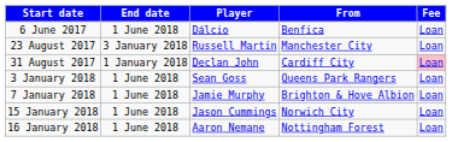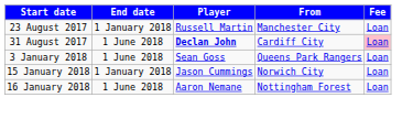- row: 6 June 2017 | 1 June 2018 | Dálcio | Benfica | Loan
23 August 2017 | End date: 3 January 2018 -> 1 January 2018
31 August 2017 | End date: 1 January 2018 -> 1 June 2018
31 August 2017 | Player: normal -> bold
- row: 7 January 2018 | 1 June 2018 | Jamie Murphy | Brighton & Hove Albion | Loan
15 January 2018 | End date: 1 June 2018 -> 1 January 2018
